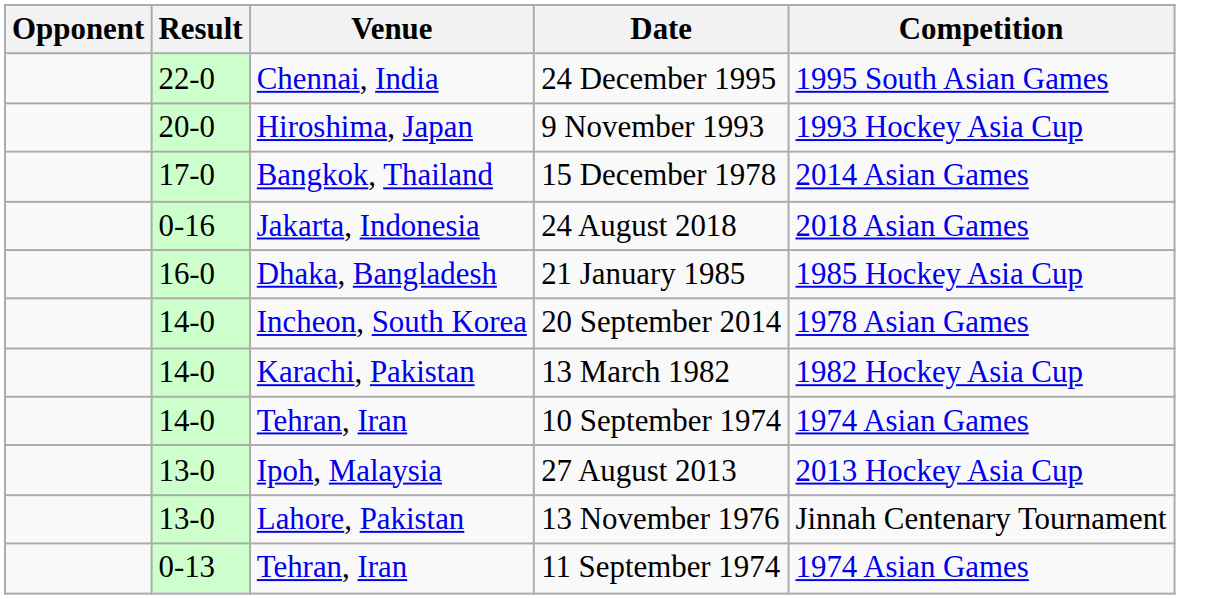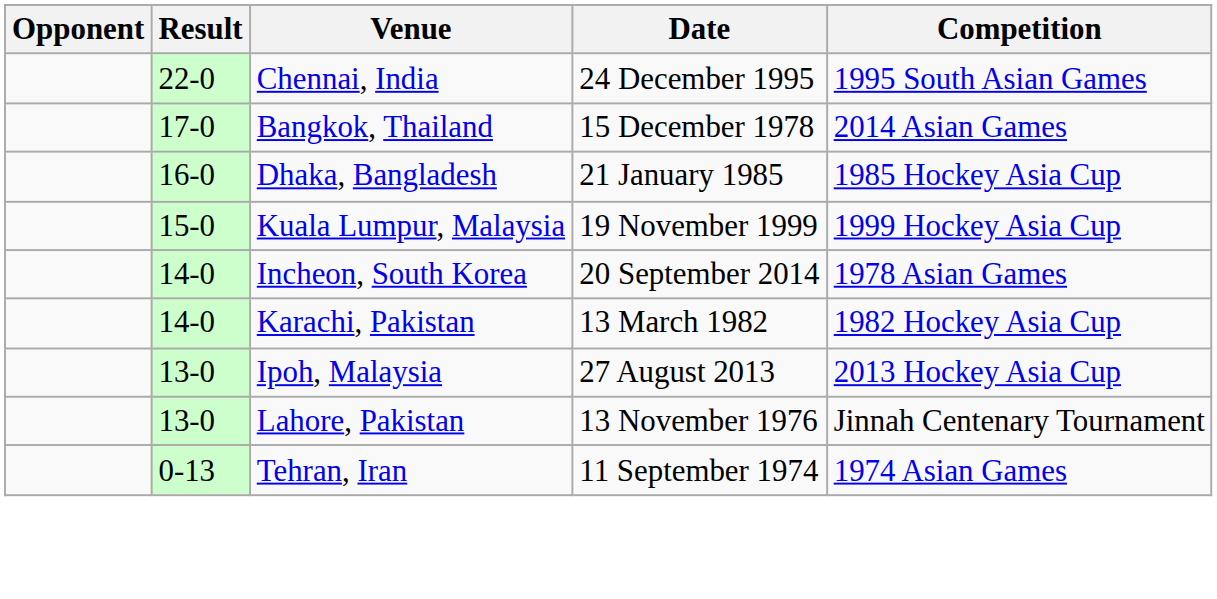- row: 20-0 | Hiroshima, Japan | 9 November 1993 | 1993 Hockey Asia Cup
- row: 0-16 | Jakarta, Indonesia | 24 August 2018 | 2018 Asian Games
+ row: 15-0 | Kuala Lumpur, Malaysia | 19 November 1999 | 1999 Hockey Asia Cup
- row: 14-0 | Tehran, Iran | 10 September 1974 | 1974 Asian Games
